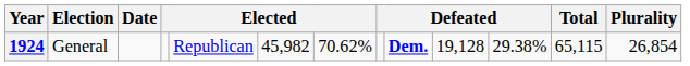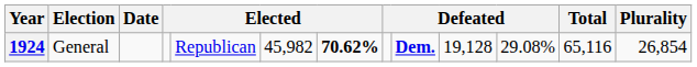1924 | column 7: normal -> bold
1924 | column 11: 29.38% -> 29.08%
1924 | Total: 65,115 -> 65,116
